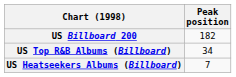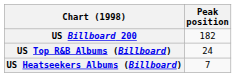US Top R&B Albums (Billboard) | Peak position: 34 -> 24
